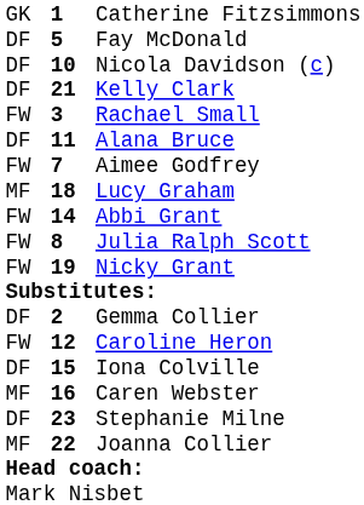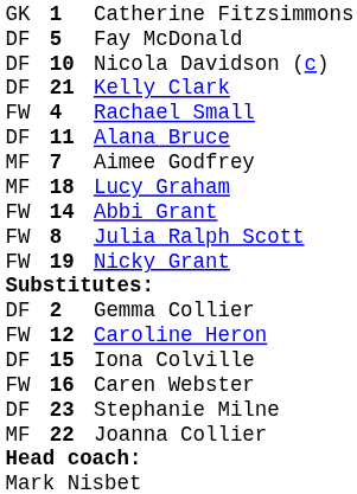Rachael Small | column 2: 3 -> 4
Aimee Godfrey | column 1: FW -> MF
Caren Webster | column 1: MF -> FW
